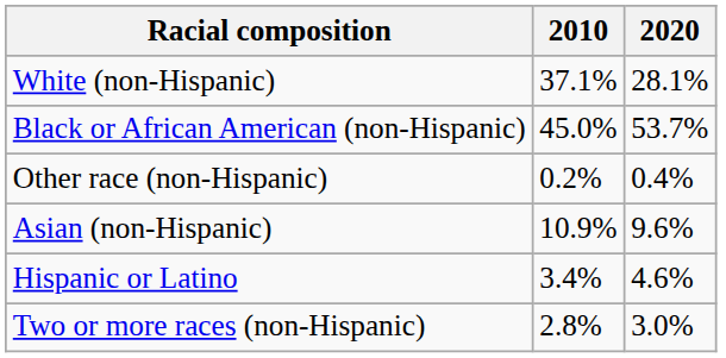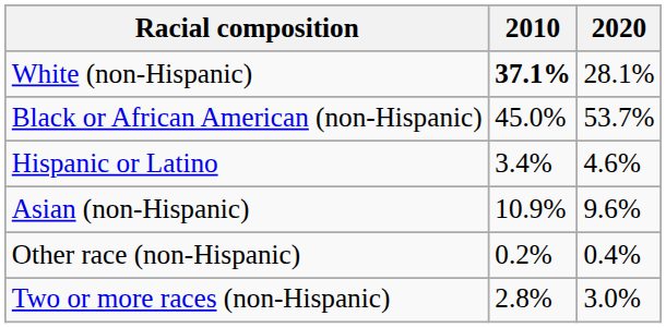White (non-Hispanic) | 2010: normal -> bold
rows swapped: Hispanic or Latino <-> Other race (non-Hispanic)
